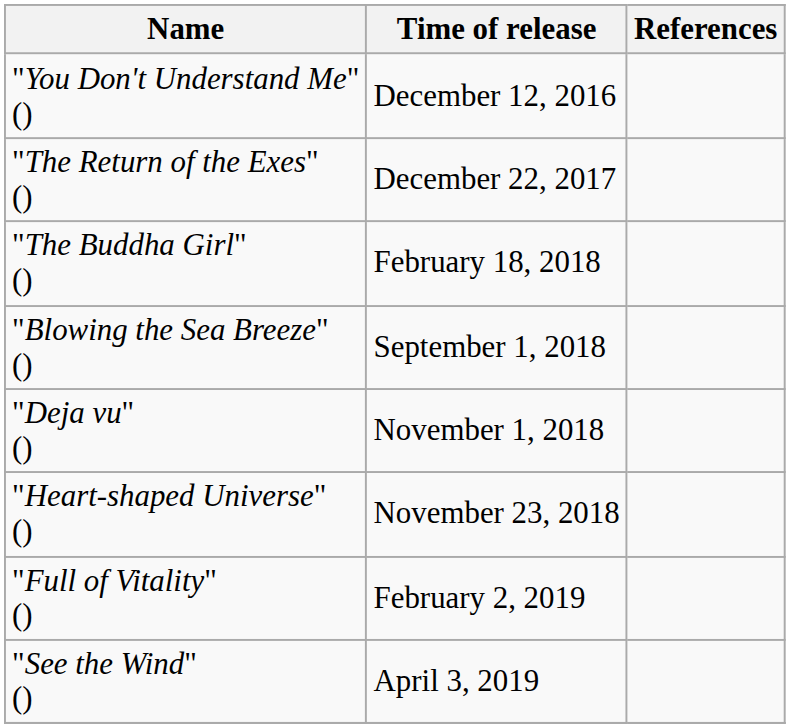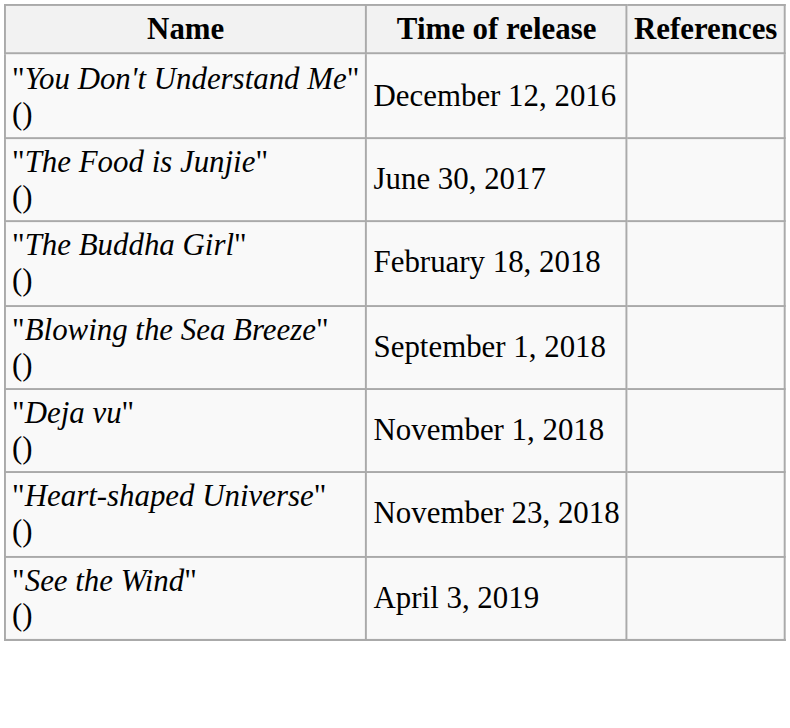+ row: "The Food is Junjie" () | June 30, 2017
- row: "The Return of the Exes" () | December 22, 2017
- row: "Full of Vitality" () | February 2, 2019
